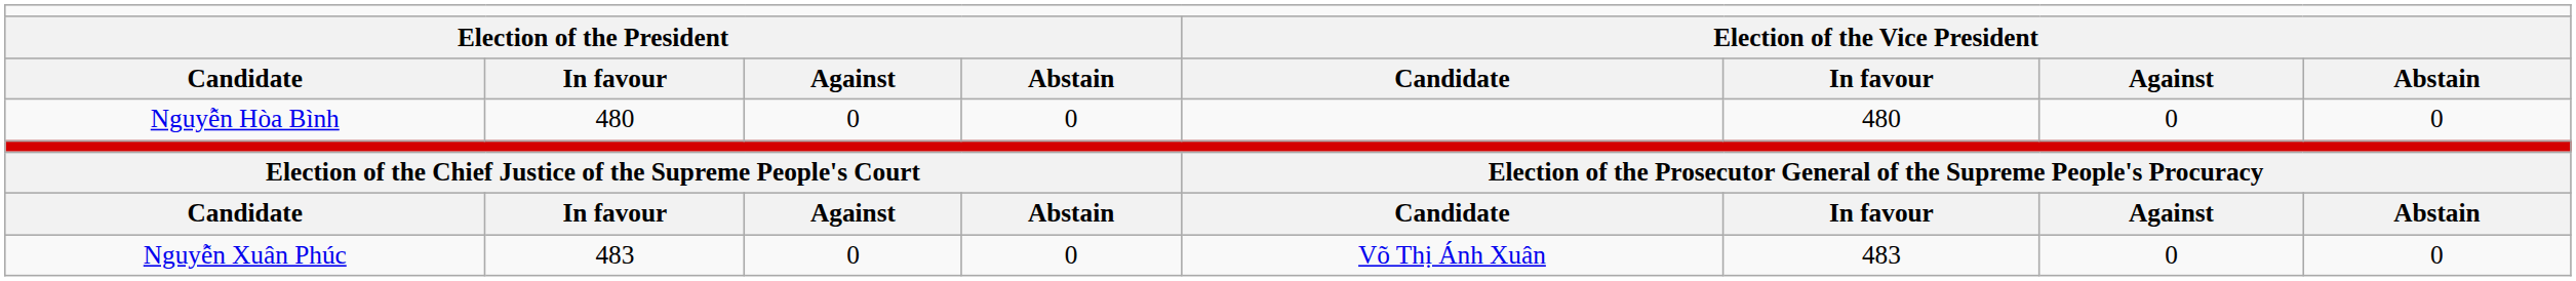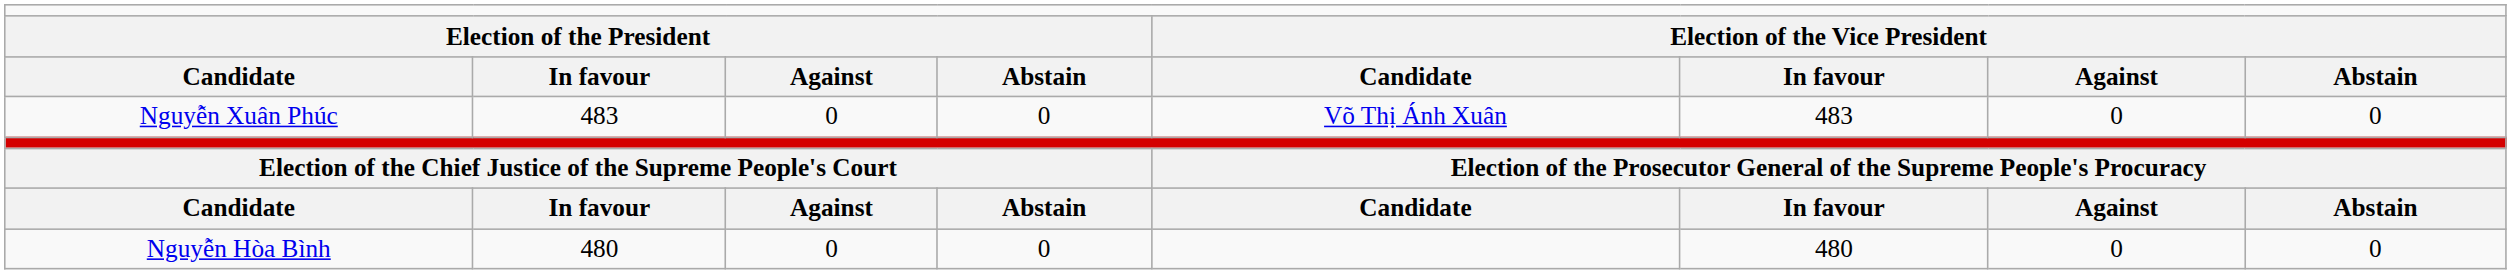rows swapped: Nguyễn Xuân Phúc <-> Nguyễn Hòa Bình
